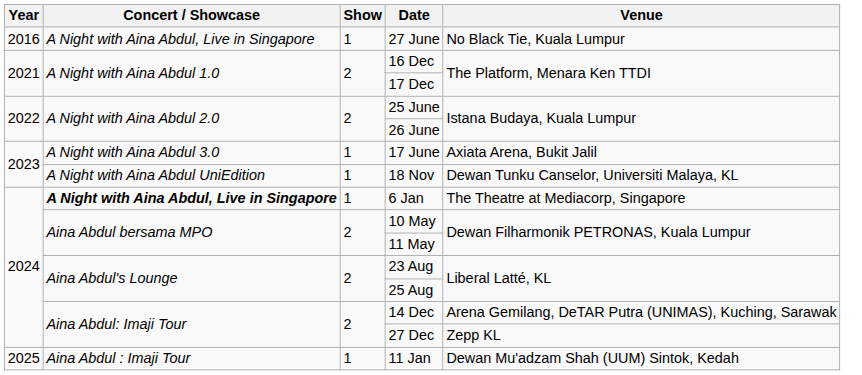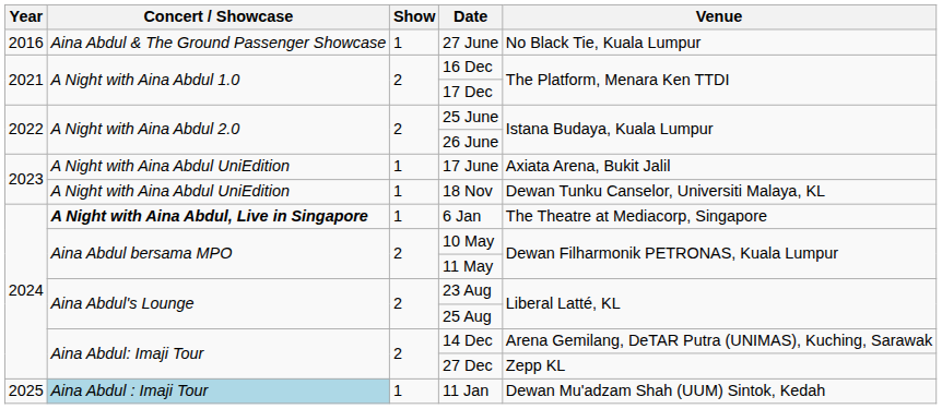27 June | Concert / Showcase: A Night with Aina Abdul, Live in Singapore -> Aina Abdul & The Ground Passenger Showcase
17 June | Concert / Showcase: A Night with Aina Abdul 3.0 -> A Night with Aina Abdul UniEdition
11 Jan | Concert / Showcase: no background -> lightblue background
